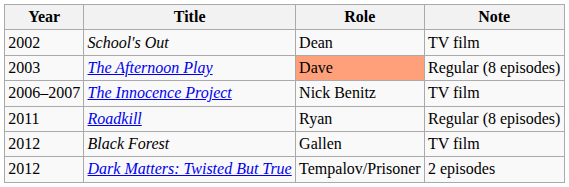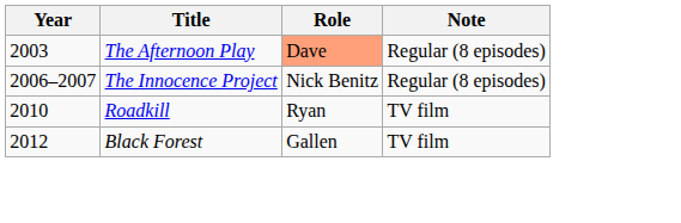- row: 2002 | School's Out | Dean | TV film
The Innocence Project | Note: TV film -> Regular (8 episodes)
Roadkill | Year: 2011 -> 2010
Roadkill | Note: Regular (8 episodes) -> TV film
- row: 2012 | Dark Matters: Twisted But True | Tempalov/Prisoner | 2 episodes
